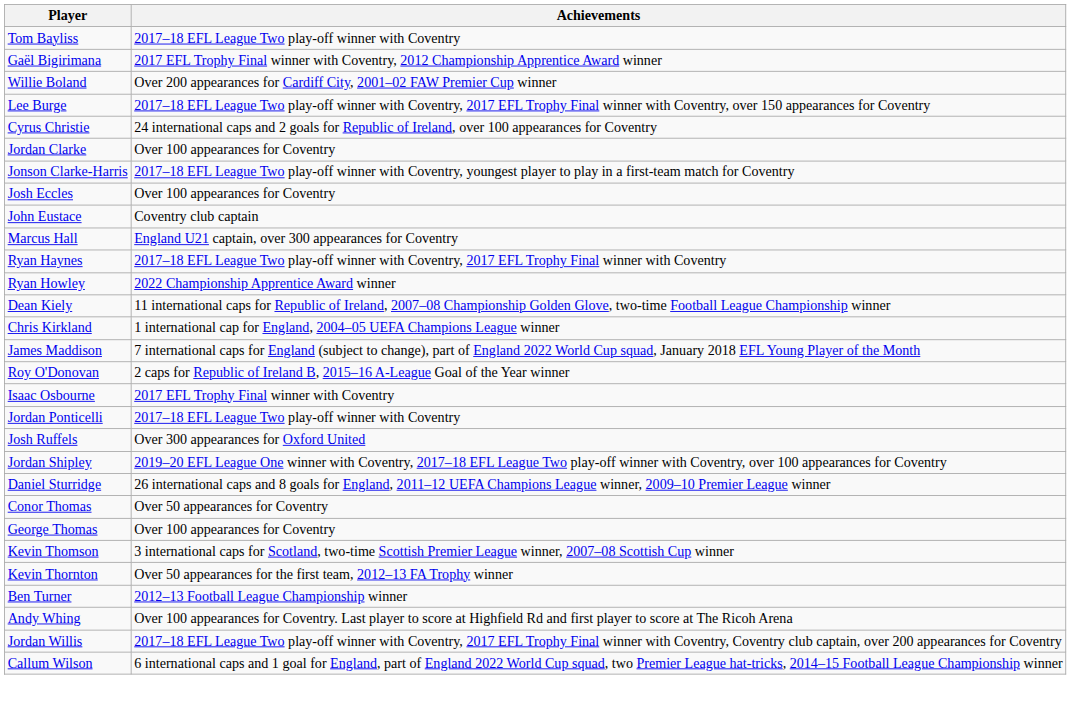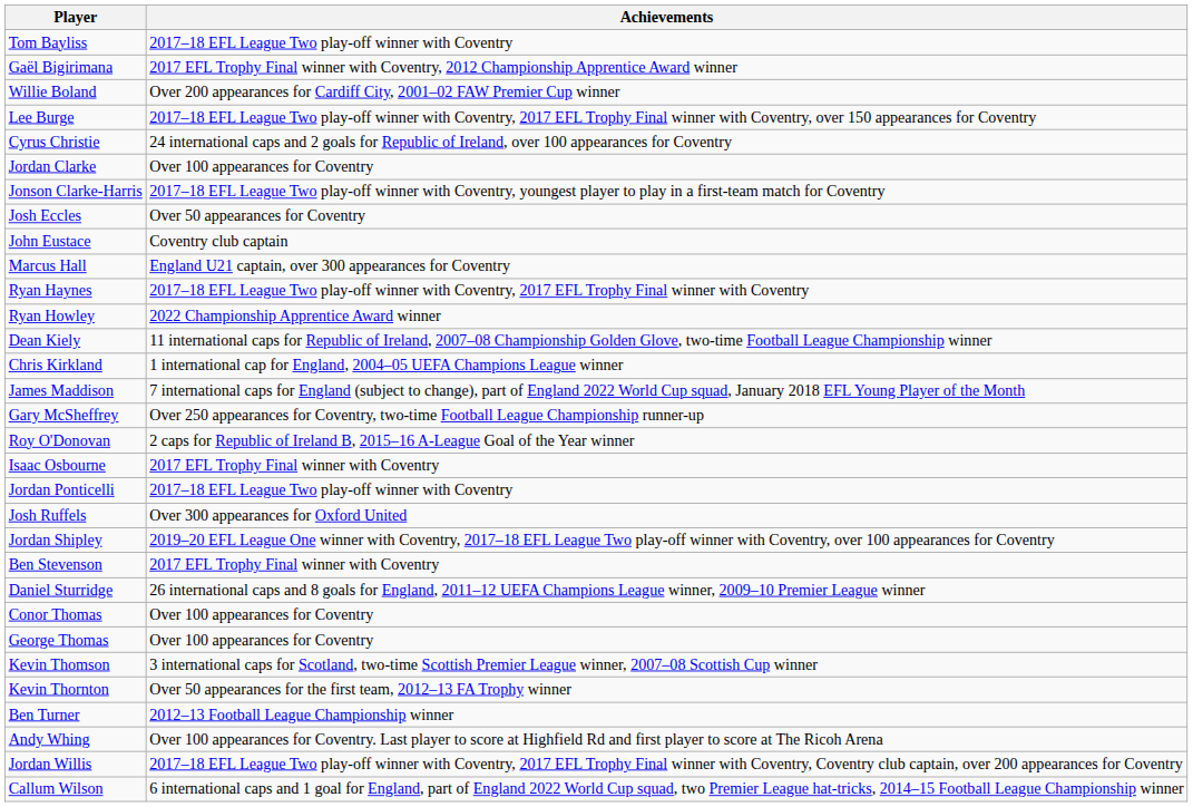Josh Eccles | Achievements: Over 100 appearances for Coventry -> Over 50 appearances for Coventry
+ row: Gary McSheffrey | Over 250 appearances for Coventry, two-time Football League Championship runner-up
+ row: Ben Stevenson | 2017 EFL Trophy Final winner with Coventry
Conor Thomas | Achievements: Over 50 appearances for Coventry -> Over 100 appearances for Coventry
